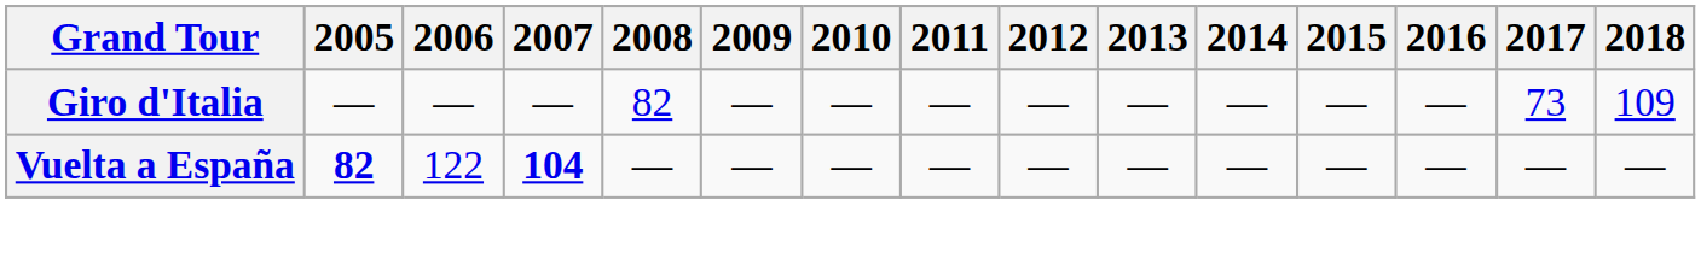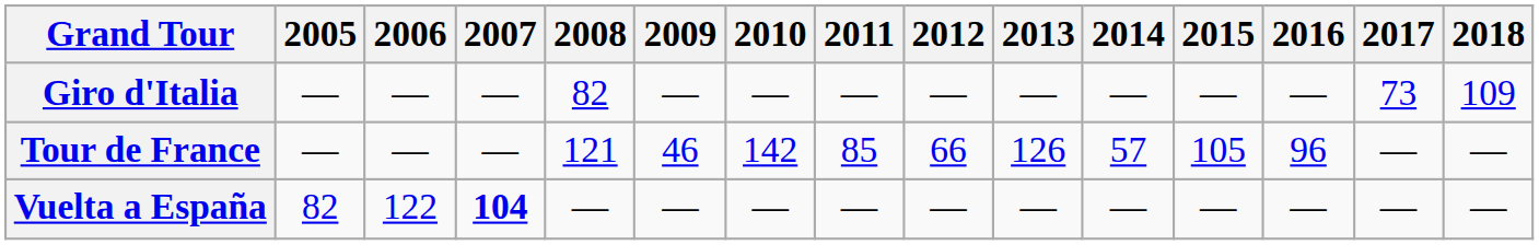+ row: Tour de France | — | — | — | 121 | 46 | 142 | 85 | 66 | 126 | 57 | 105 | 96 | — | —
Vuelta a España | 2005: bold -> normal
